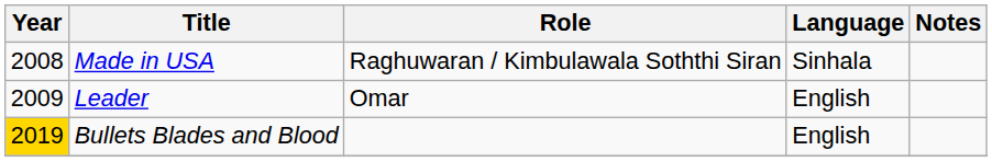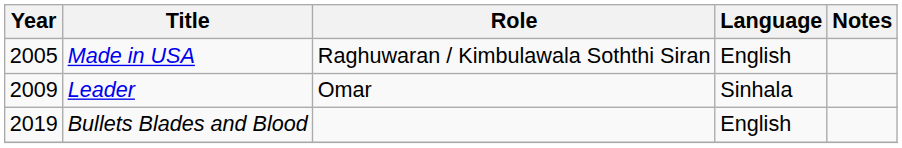Made in USA | Year: 2008 -> 2005
Made in USA | Language: Sinhala -> English
Leader | Language: English -> Sinhala
Bullets Blades and Blood | Year: gold background -> no background
